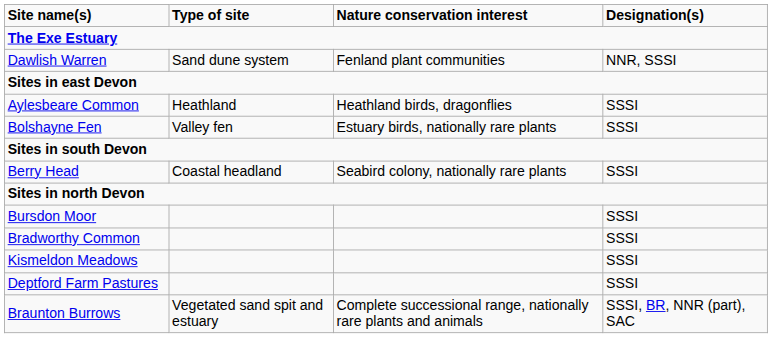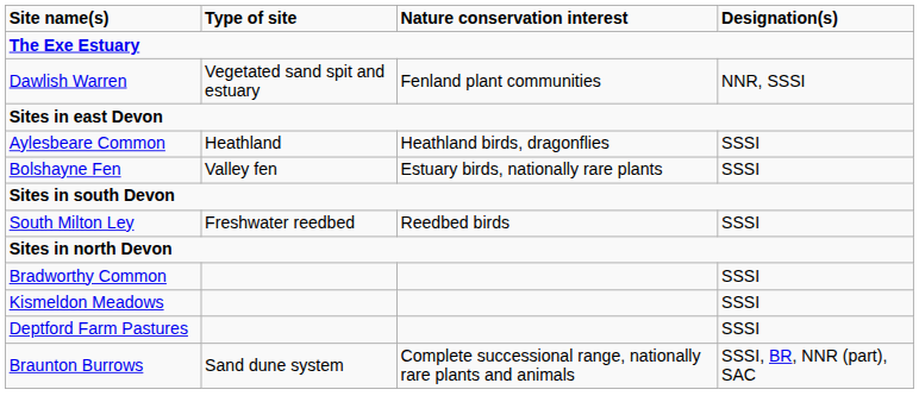Dawlish Warren | Type of site: Sand dune system -> Vegetated sand spit and estuary
- row: Berry Head | Coastal headland | Seabird colony, nationally rare plants | SSSI
+ row: South Milton Ley | Freshwater reedbed | Reedbed birds | SSSI
- row: Bursdon Moor | SSSI
Braunton Burrows | Type of site: Vegetated sand spit and estuary -> Sand dune system
